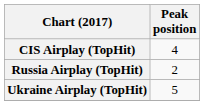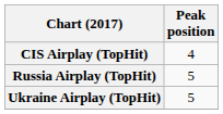Russia Airplay (TopHit) | Peak position: 2 -> 5
